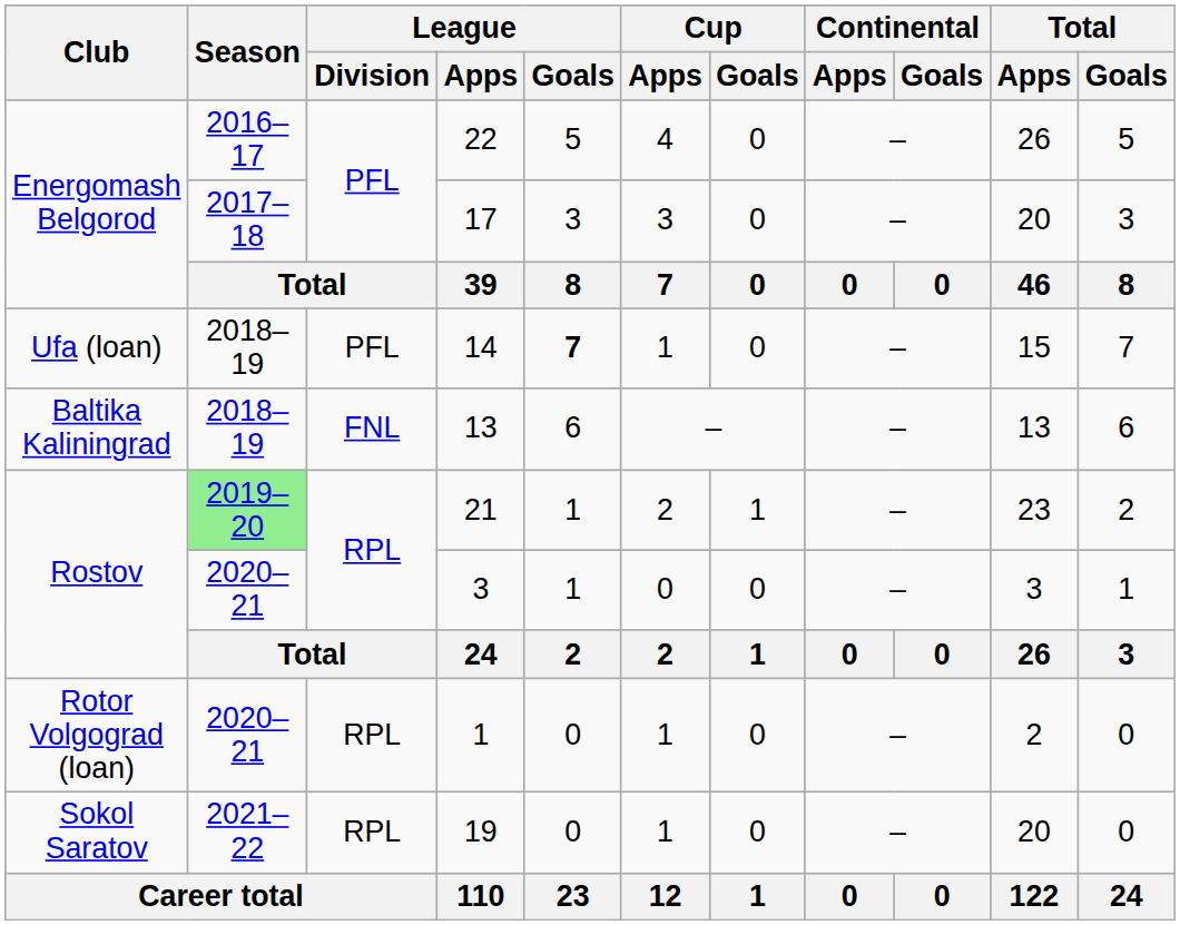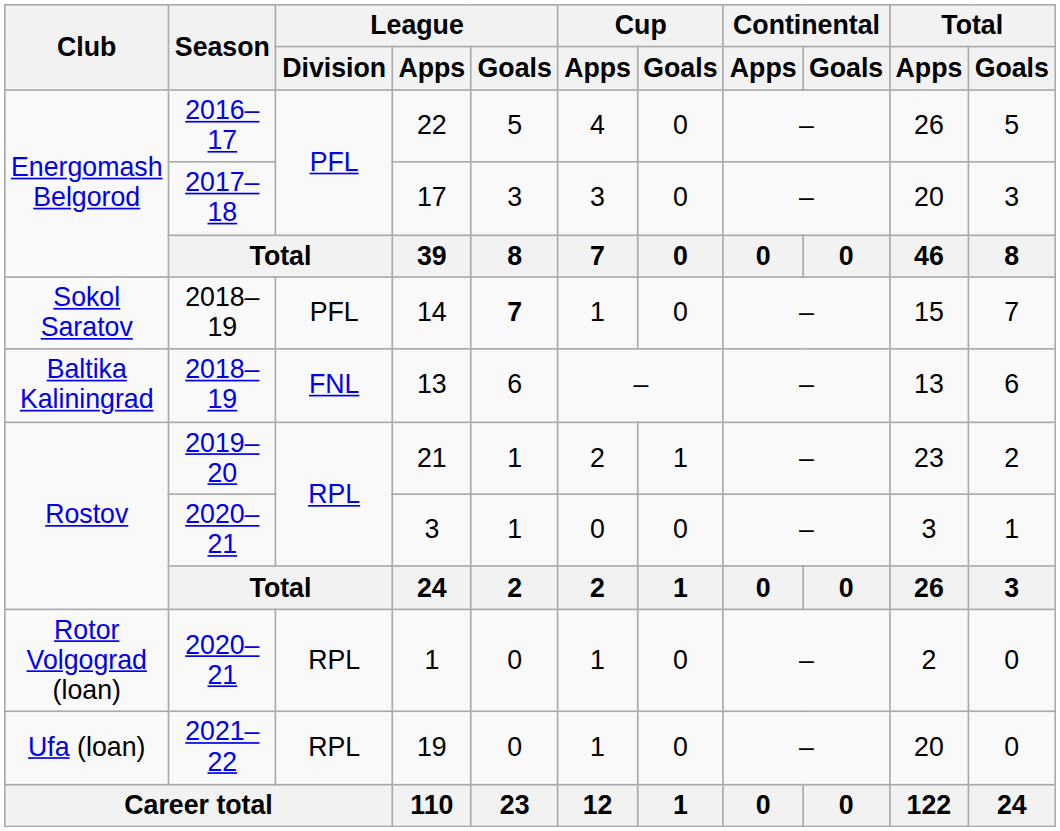14 | Club: Ufa (loan) -> Sokol Saratov
21 | Season: lightgreen background -> no background
19 | Club: Sokol Saratov -> Ufa (loan)
